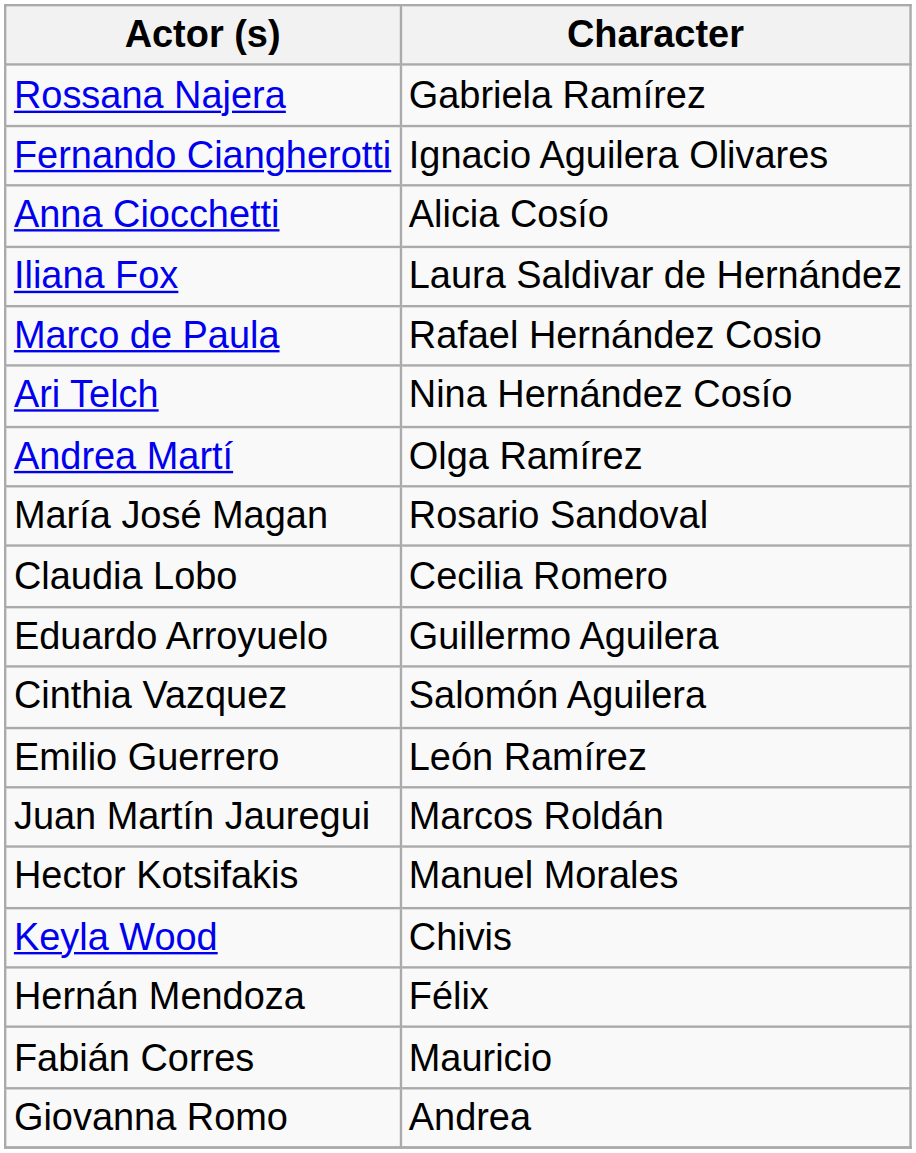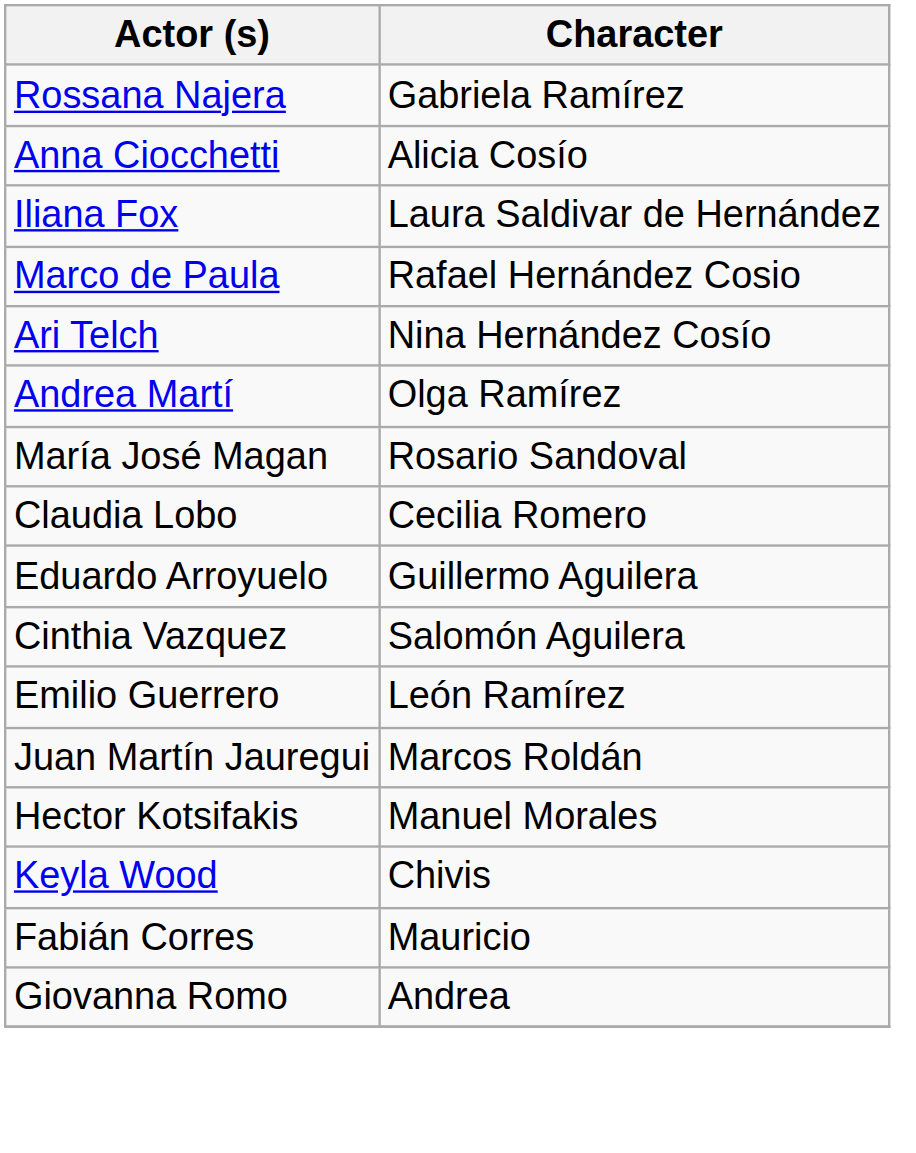- row: Fernando Ciangherotti | Ignacio Aguilera Olivares
- row: Hernán Mendoza | Félix
